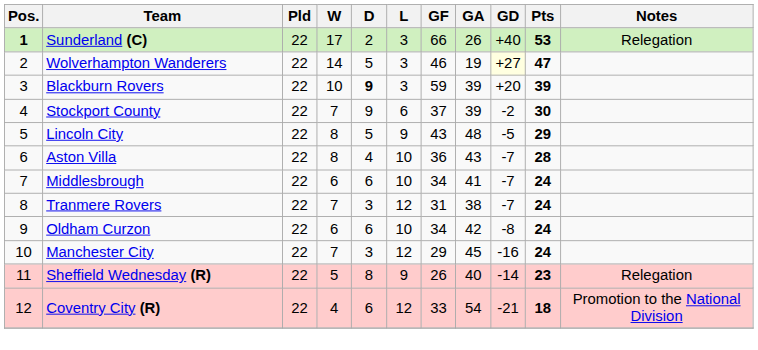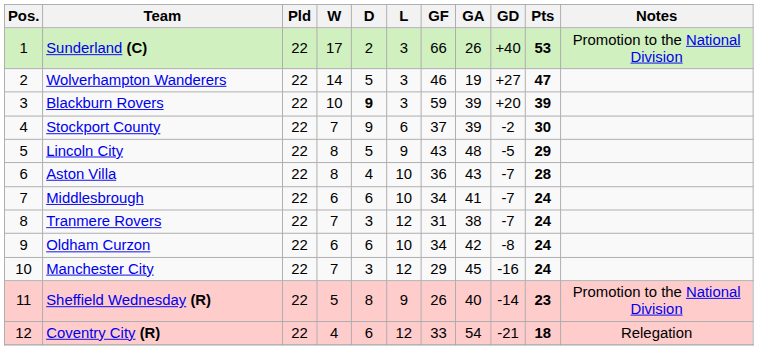Sunderland (C) | Pos.: bold -> normal
Sunderland (C) | Notes: Relegation -> Promotion to the National Division
Wolverhampton Wanderers | GD: lightyellow background -> no background
Sheffield Wednesday (R) | Notes: Relegation -> Promotion to the National Division
Coventry City (R) | Notes: Promotion to the National Division -> Relegation
